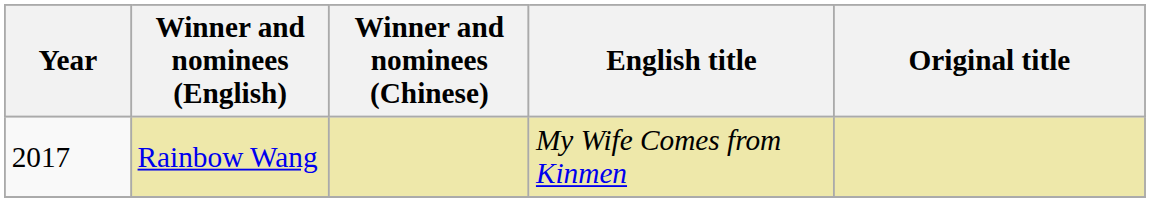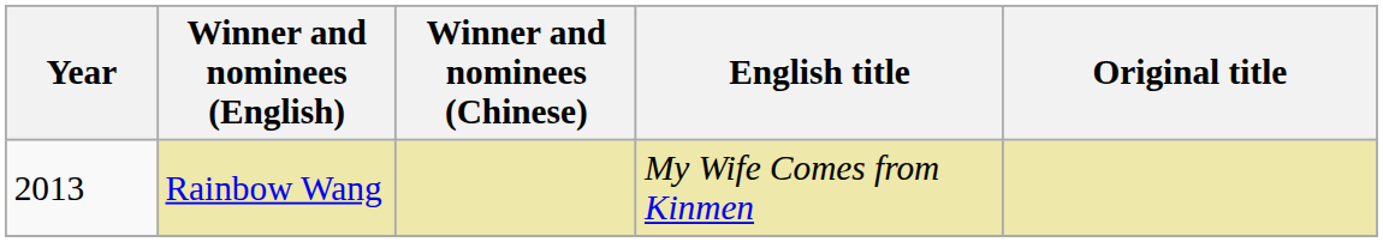Rainbow Wang | Year: 2017 -> 2013
